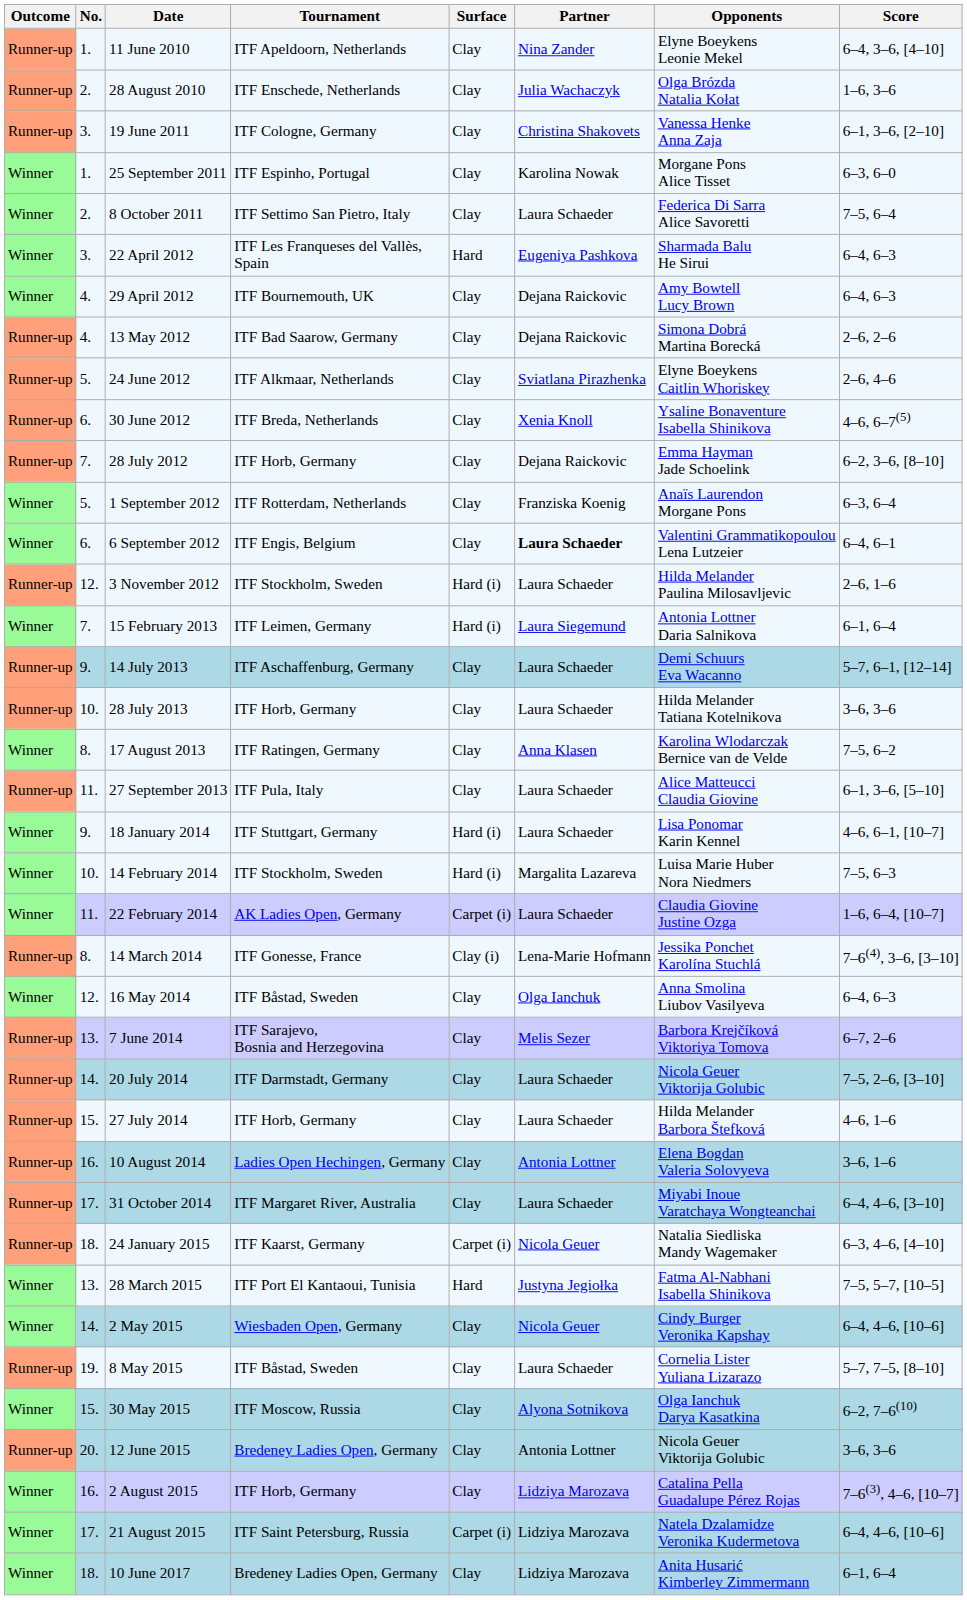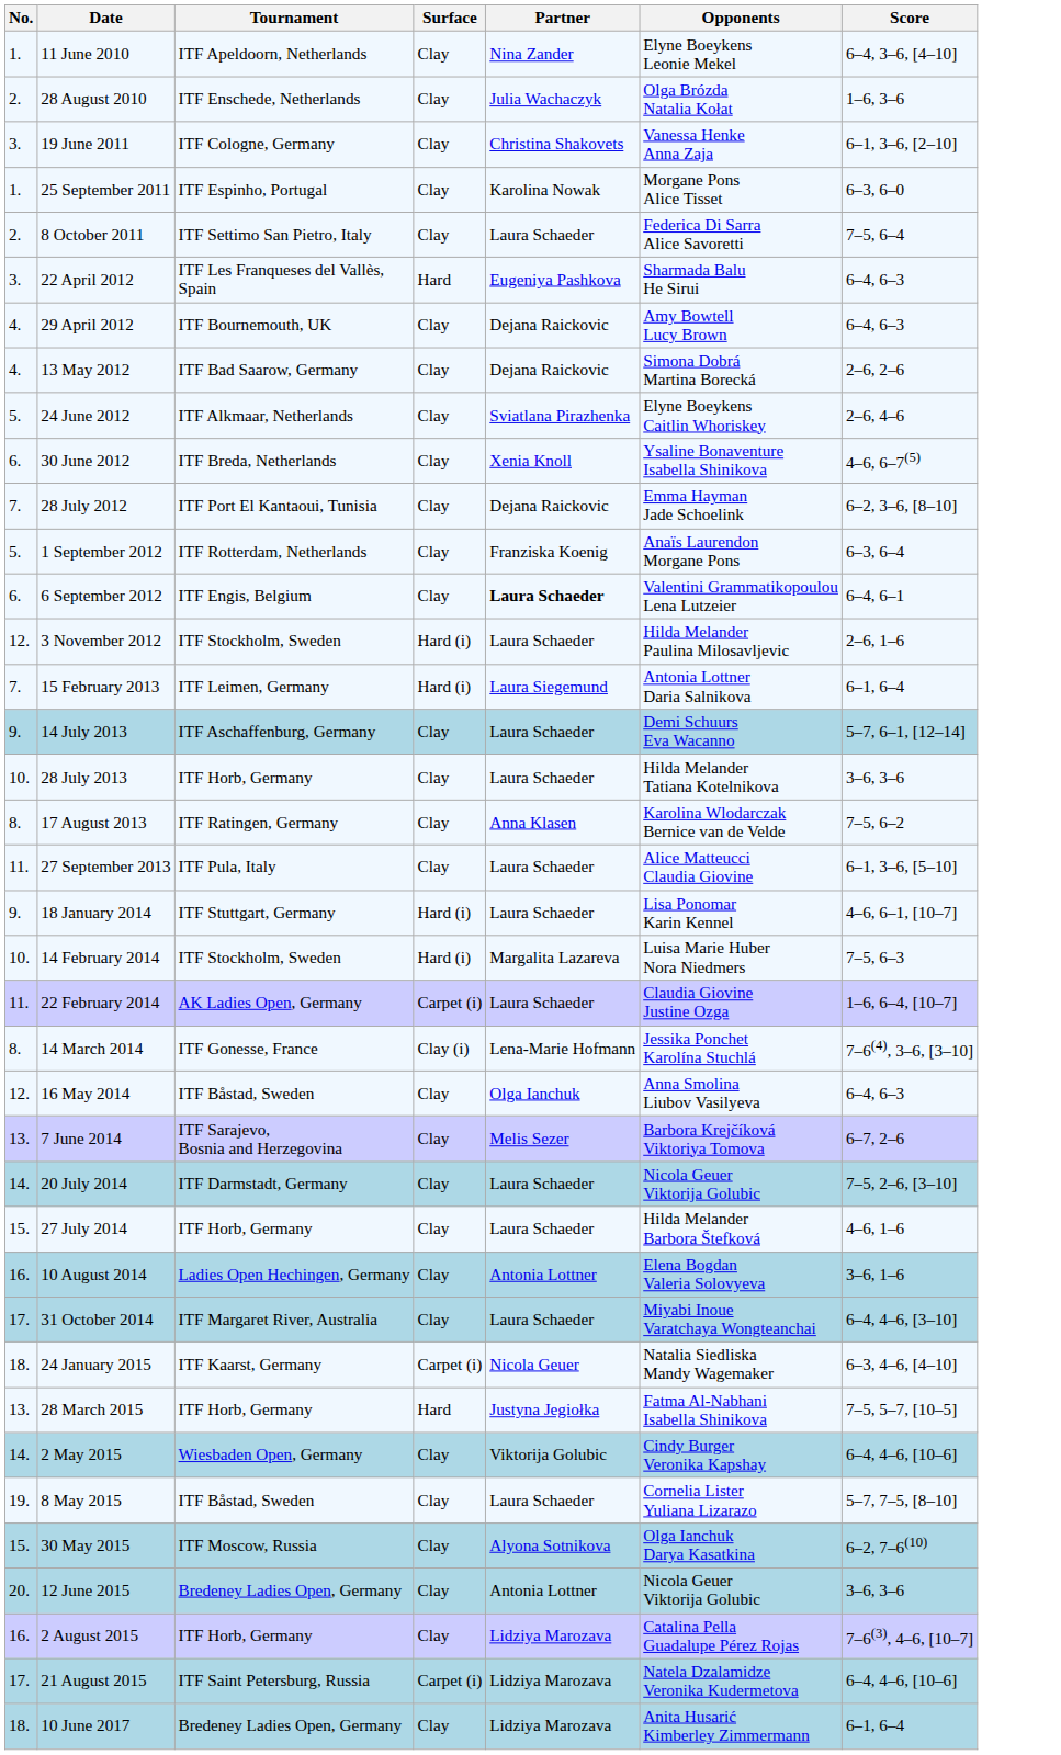- column: Outcome | Runner-up | Runner-up | Runner-up | Winner | Winner | Winner | Winner | Runner-up | Runner-up | Runner-up | Runner-up | Winner | Winner | Runner-up | Winner | Runner-up | Runner-up | Winner | Runner-up | Winner | Winner | Winner | Runner-up | Winner | Runner-up | Runner-up | Runner-up | Runner-up | Runner-up | Runner-up | Winner | Winner | Runner-up | Winner | Runner-up | Winner | Winner | Winner
28 July 2012 | Tournament: ITF Horb, Germany -> ITF Port El Kantaoui, Tunisia
28 March 2015 | Tournament: ITF Port El Kantaoui, Tunisia -> ITF Horb, Germany
2 May 2015 | Partner: Nicola Geuer -> Viktorija Golubic
